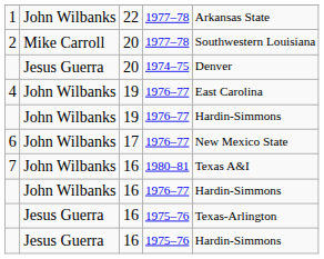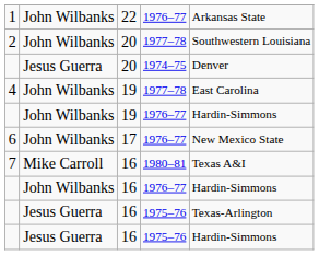1 | column 4: 1977–78 -> 1976–77
2 | column 2: Mike Carroll -> John Wilbanks
4 | column 4: 1976–77 -> 1977–78
7 | column 2: John Wilbanks -> Mike Carroll
